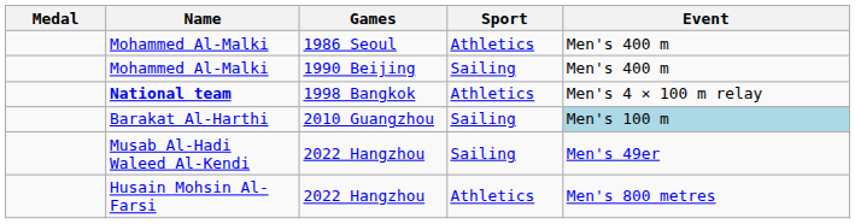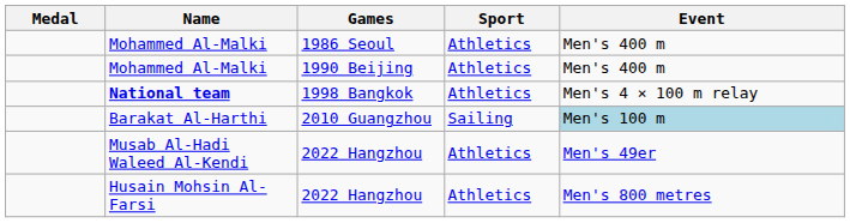Mohammed Al-Malki / 1990 Beijing | Sport: Sailing -> Athletics
Musab Al-Hadi Waleed Al-Kendi | Sport: Sailing -> Athletics
